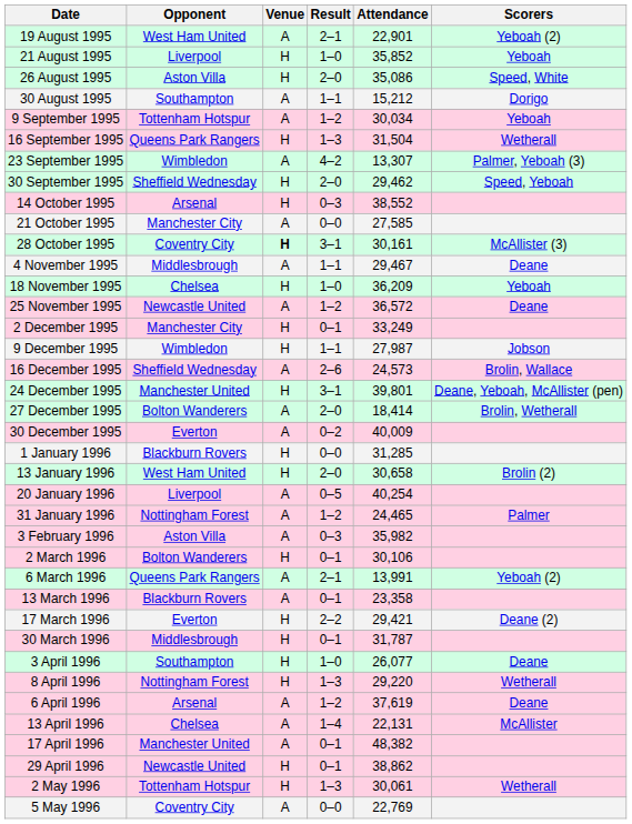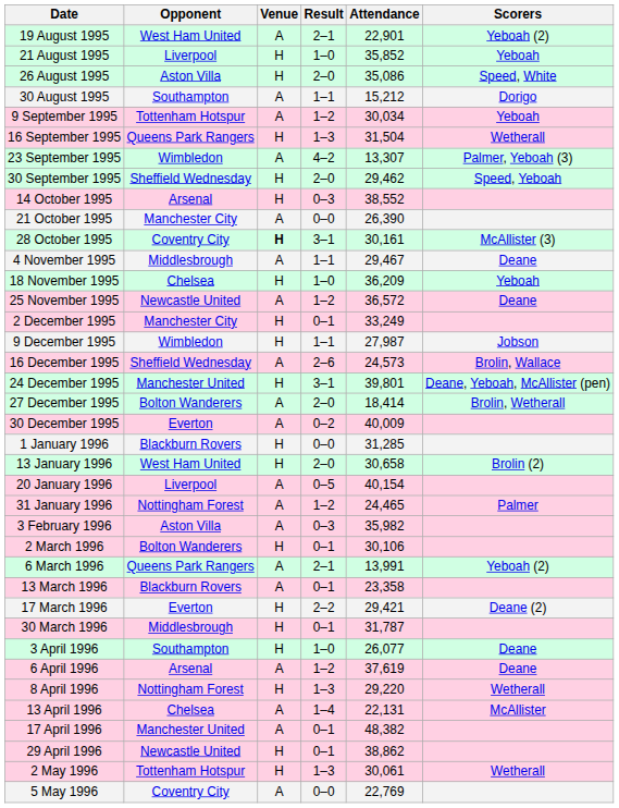21 October 1995 | Attendance: 27,585 -> 26,390
20 January 1996 | Attendance: 40,254 -> 40,154
rows swapped: 6 April 1996 <-> 8 April 1996
